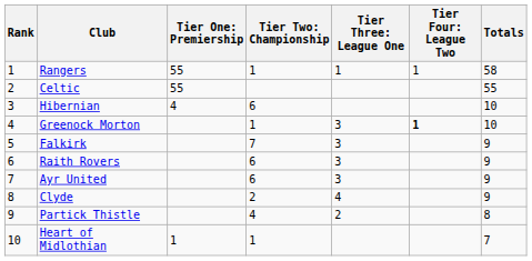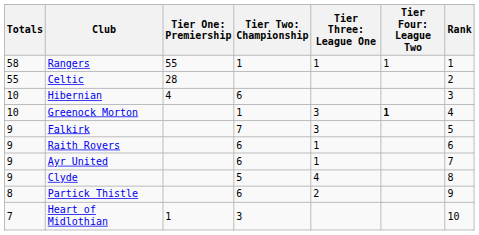columns swapped: Rank <-> Totals
Celtic | column 3: 55 -> 28
Raith Rovers | column 5: 3 -> 1
Ayr United | column 5: 3 -> 1
Clyde | column 4: 2 -> 5
Partick Thistle | column 4: 4 -> 6
Heart of Midlothian | column 4: 1 -> 3
